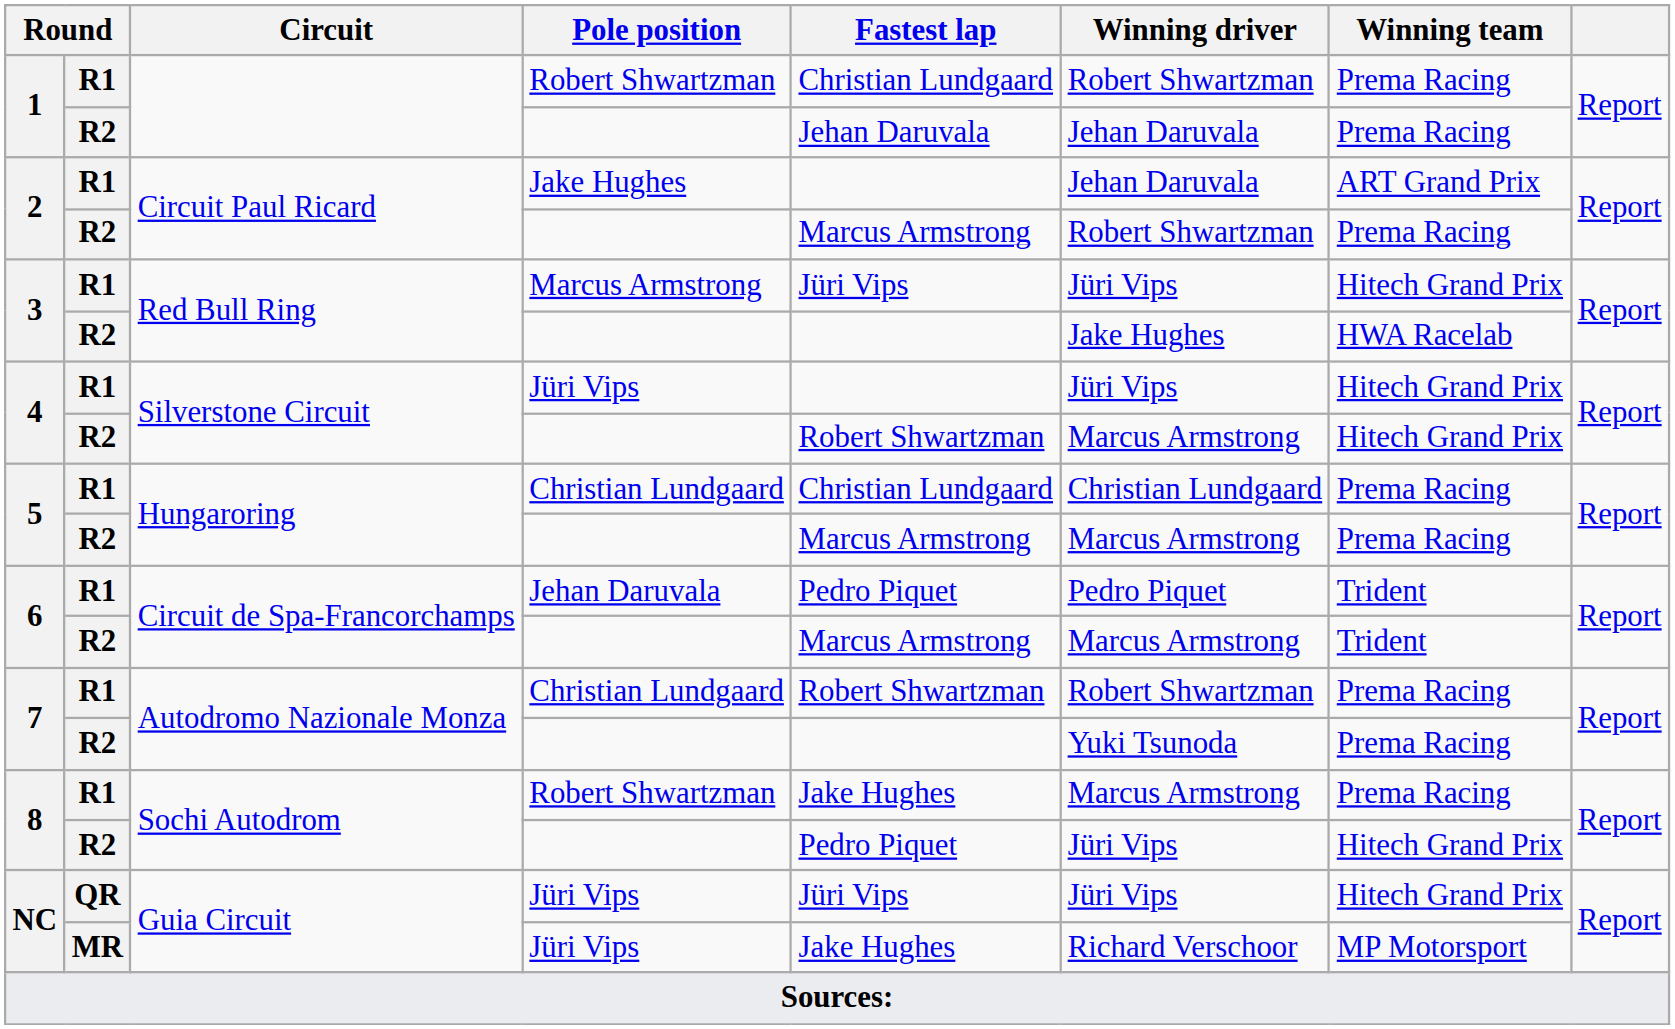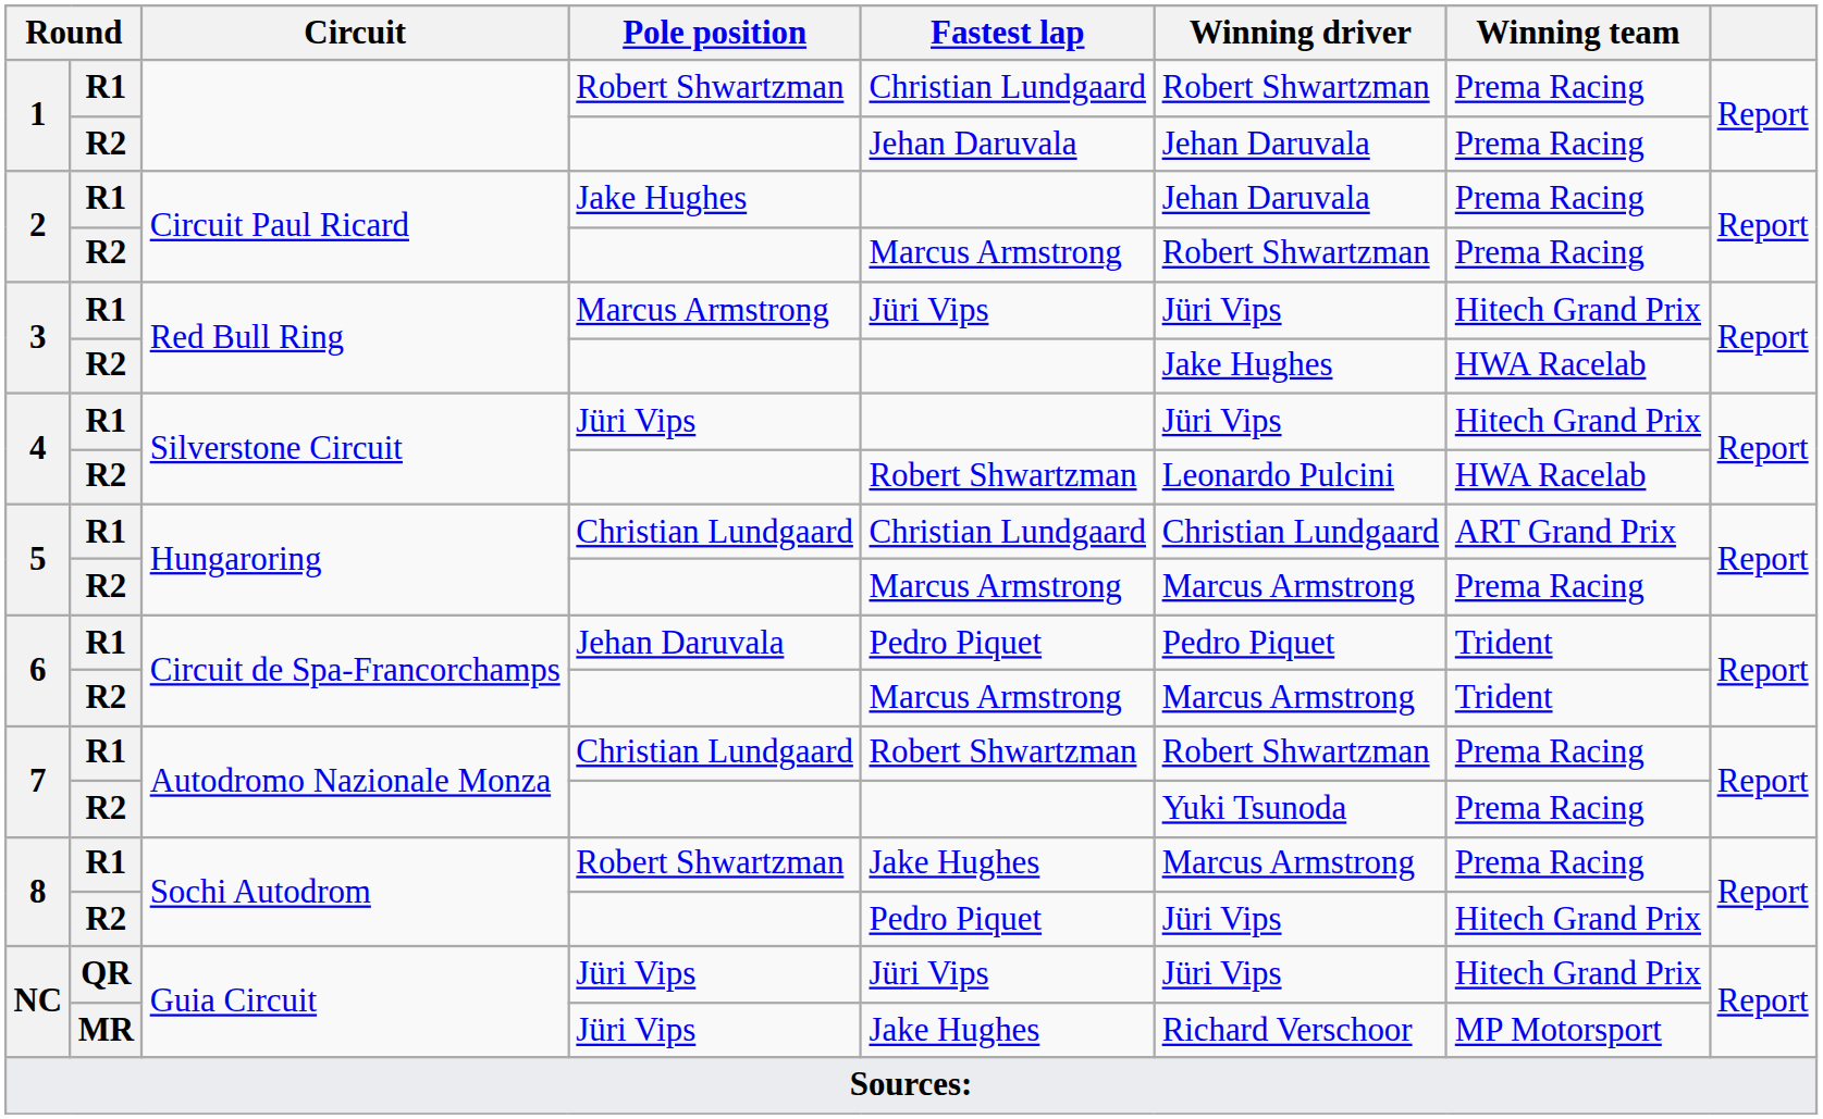2 / R1 | Winning team: ART Grand Prix -> Prema Racing
4 / R2 | Winning driver: Marcus Armstrong -> Leonardo Pulcini
4 / R2 | Winning team: Hitech Grand Prix -> HWA Racelab
5 / R1 | Winning team: Prema Racing -> ART Grand Prix
